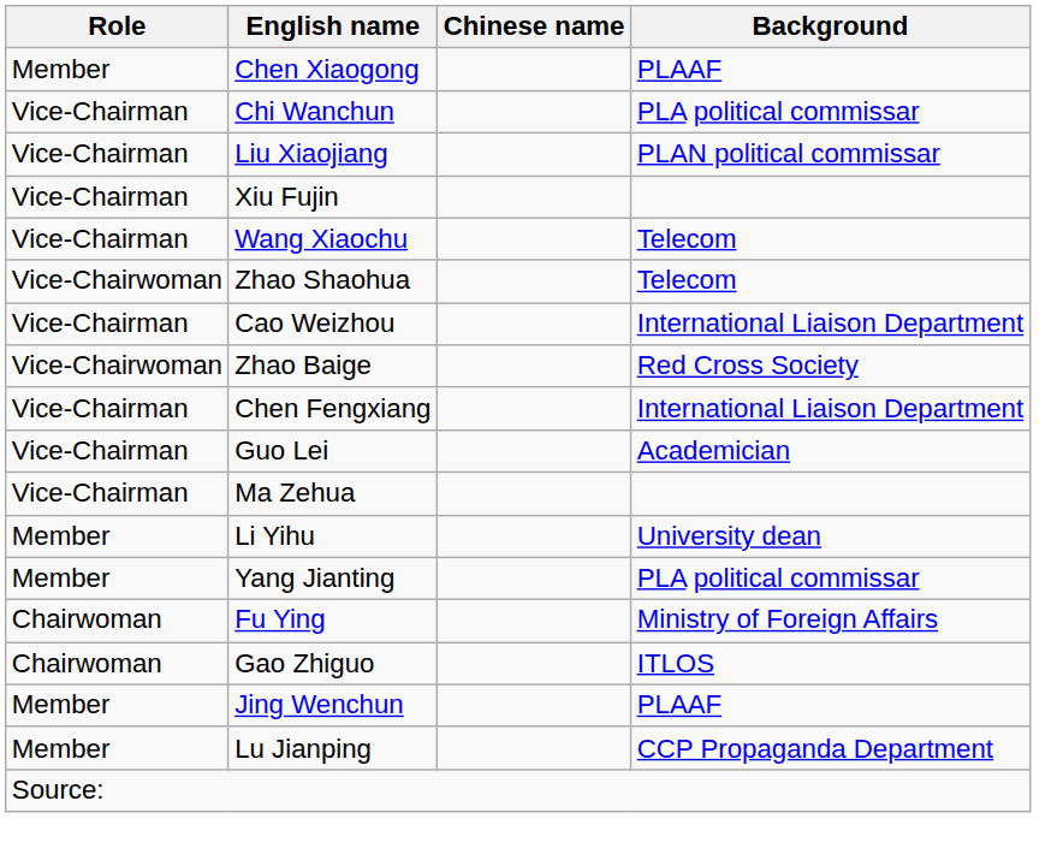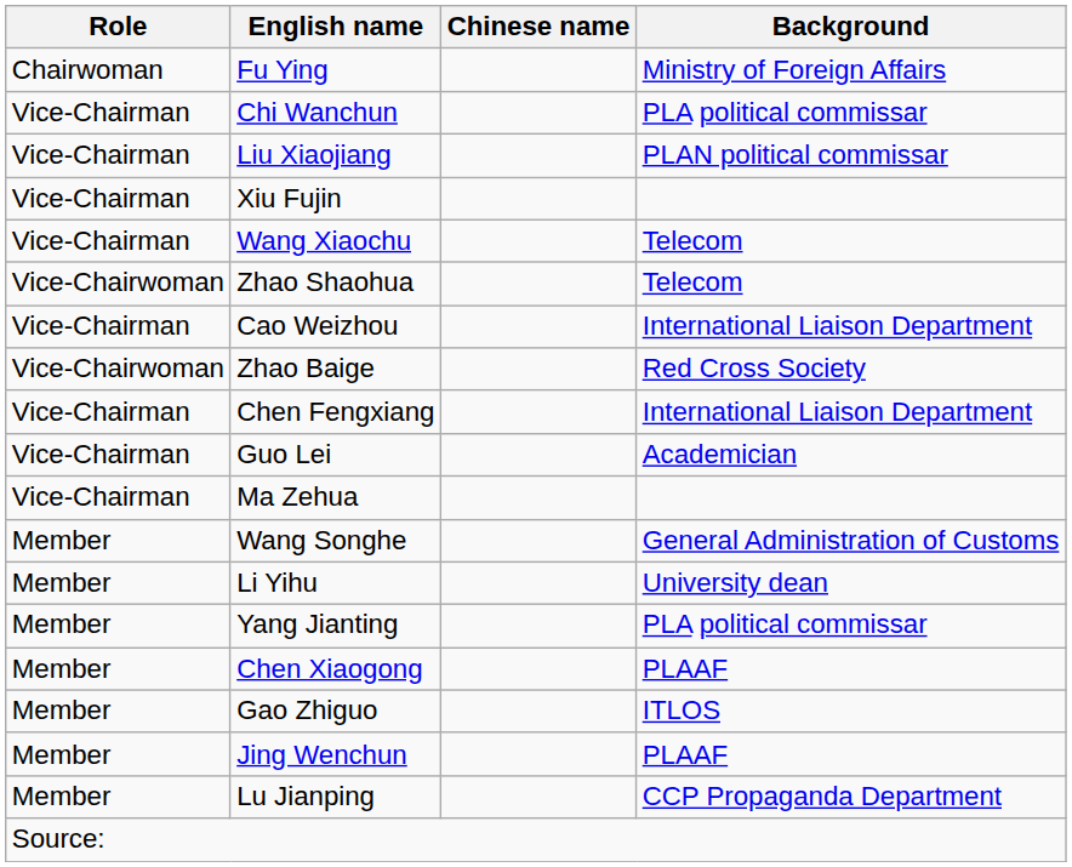rows swapped: Fu Ying <-> Chen Xiaogong
+ row: Member | Wang Songhe | General Administration of Customs
Gao Zhiguo | Role: Chairwoman -> Member
